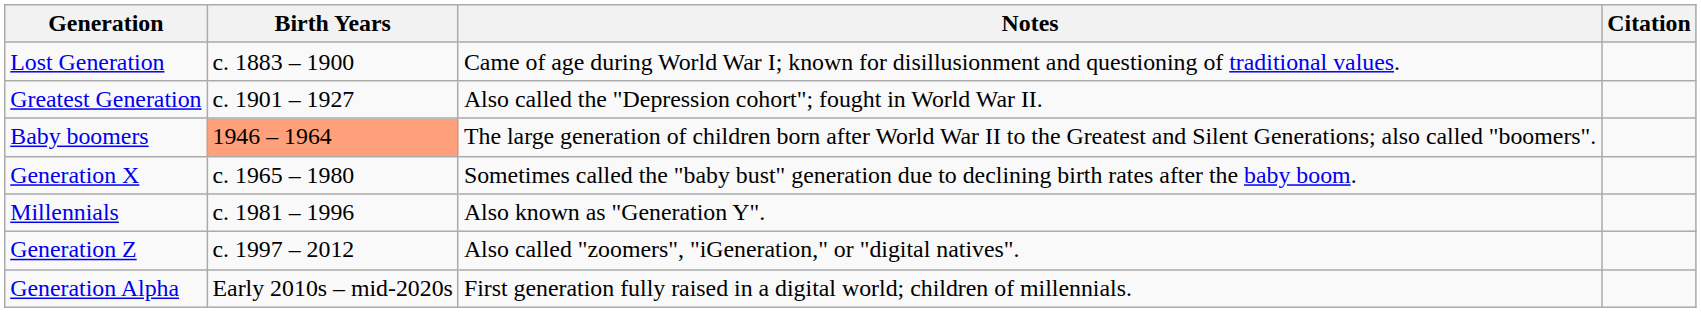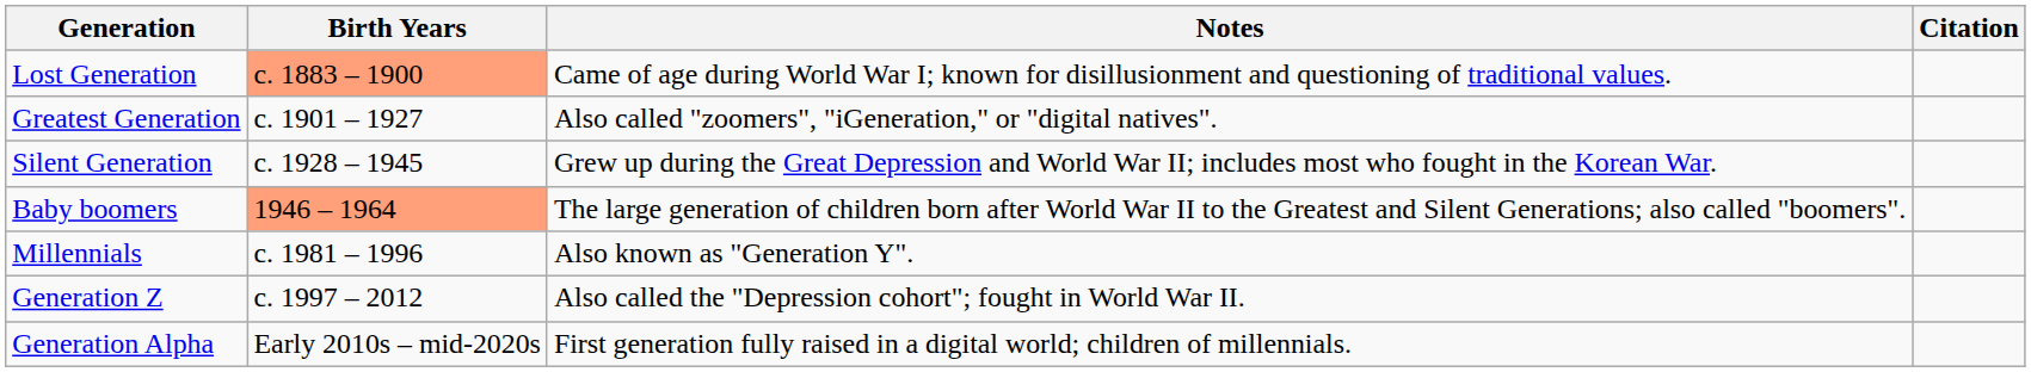Lost Generation | Birth Years: no background -> lightsalmon background
Greatest Generation | Notes: Also called the "Depression cohort"; fought in World War II. -> Also called "zoomers", "iGeneration," or "digital natives".
+ row: Silent Generation | c. 1928 – 1945 | Grew up during the Great Depression and World War II; includes most who fought in the Korean War.
- row: Generation X | c. 1965 – 1980 | Sometimes called the "baby bust" generation due to declining birth rates after the baby boom.
Generation Z | Notes: Also called "zoomers", "iGeneration," or "digital natives". -> Also called the "Depression cohort"; fought in World War II.
